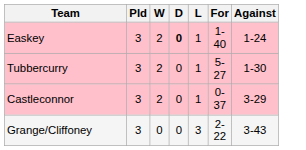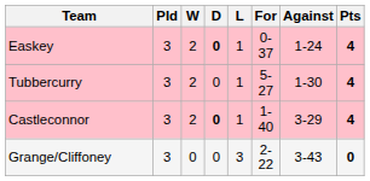+ column: Pts | 4 | 4 | 4 | 0
Easkey | For: 1-40 -> 0-37
Castleconnor | D: normal -> bold
Castleconnor | For: 0-37 -> 1-40
